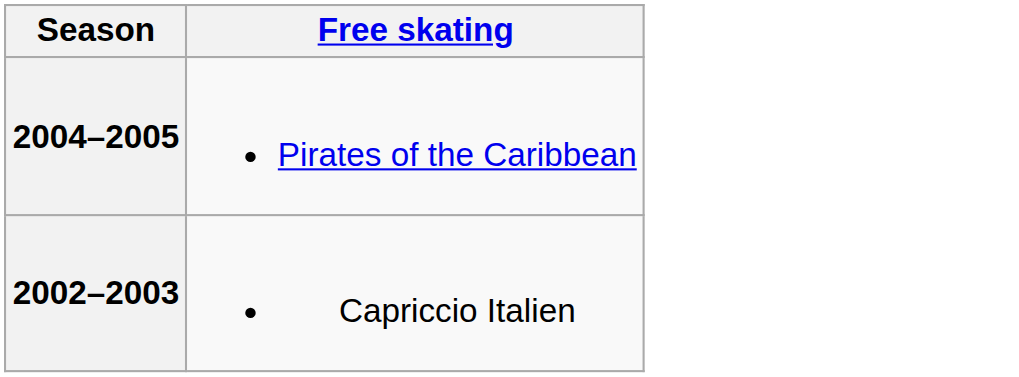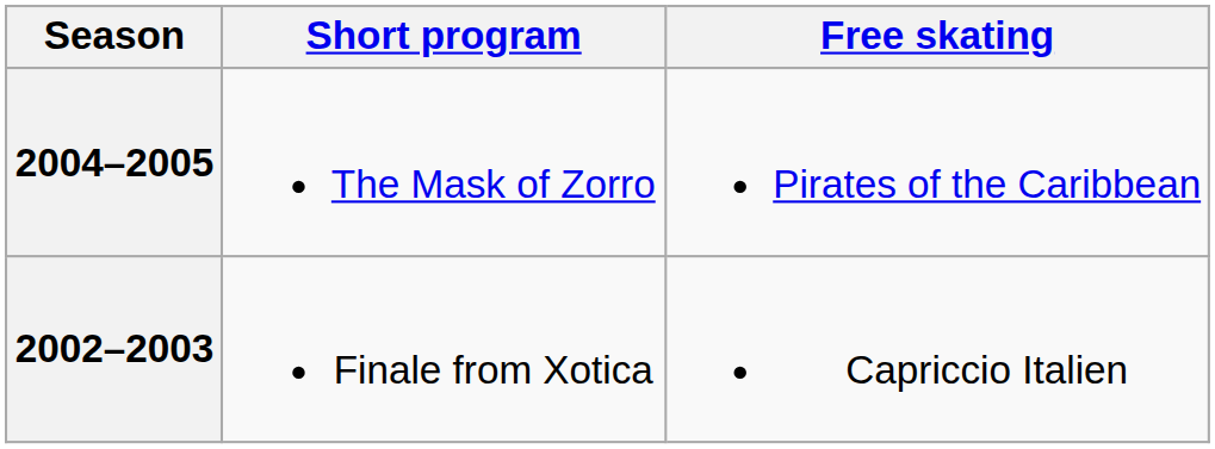+ column: Short program | The Mask of Zorro | Finale from Xotica
